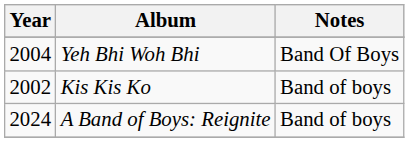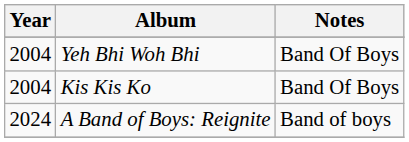Kis Kis Ko | Year: 2002 -> 2004
Kis Kis Ko | Notes: Band of boys -> Band Of Boys
